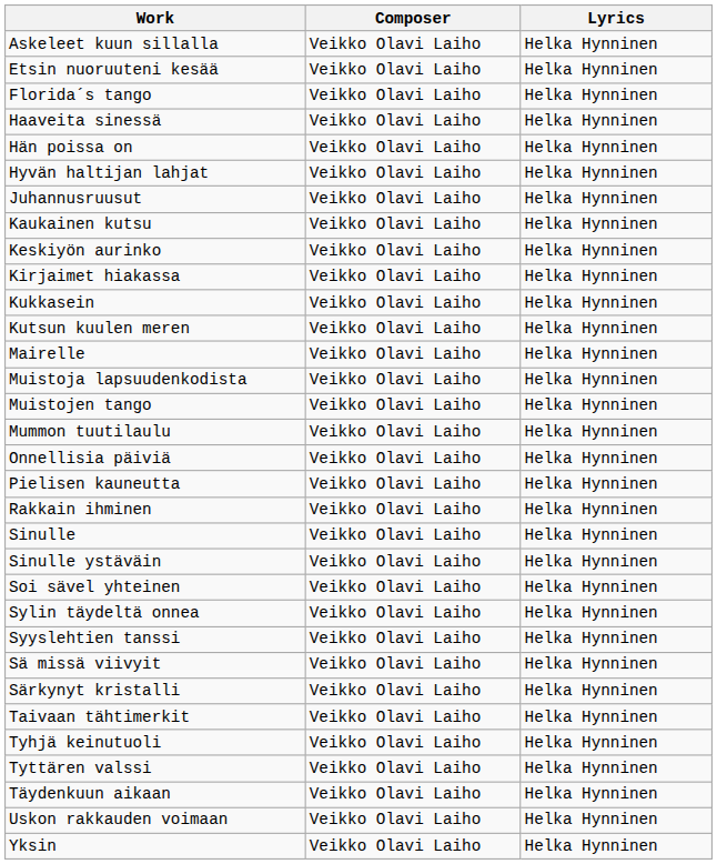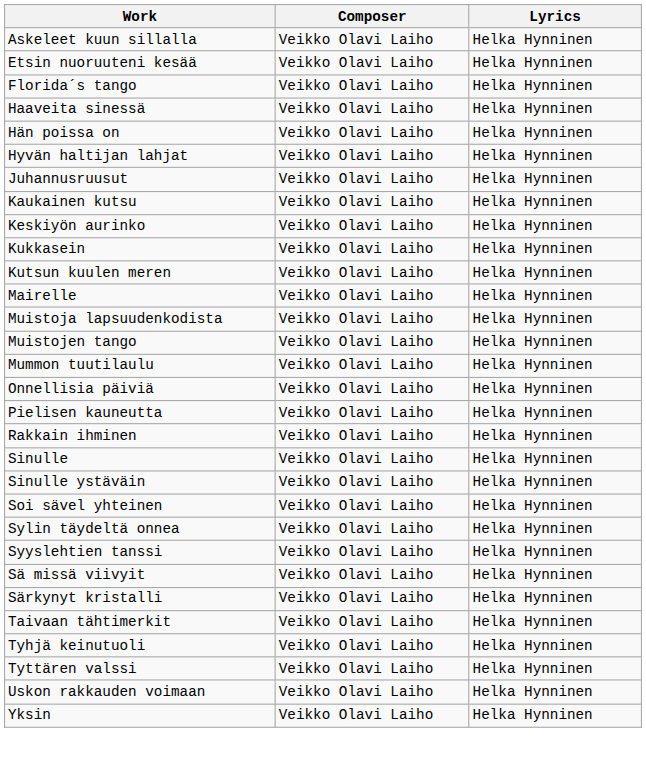- row: Kirjaimet hiakassa | Veikko Olavi Laiho | Helka Hynninen
- row: Täydenkuun aikaan | Veikko Olavi Laiho | Helka Hynninen
